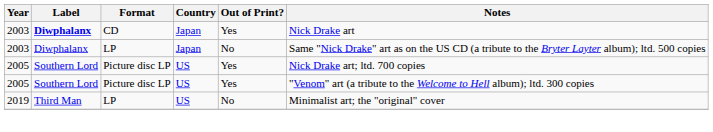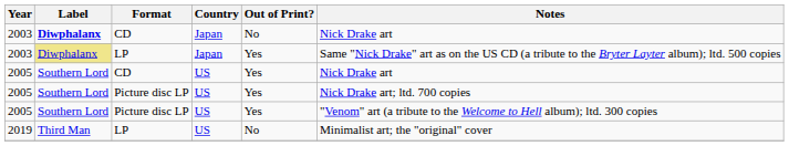2003 / CD | Out of Print?: Yes -> No
2003 / LP | Label: no background -> khaki background
2003 / LP | Out of Print?: No -> Yes
+ row: 2005 | Southern Lord | CD | US | Yes | Nick Drake art
